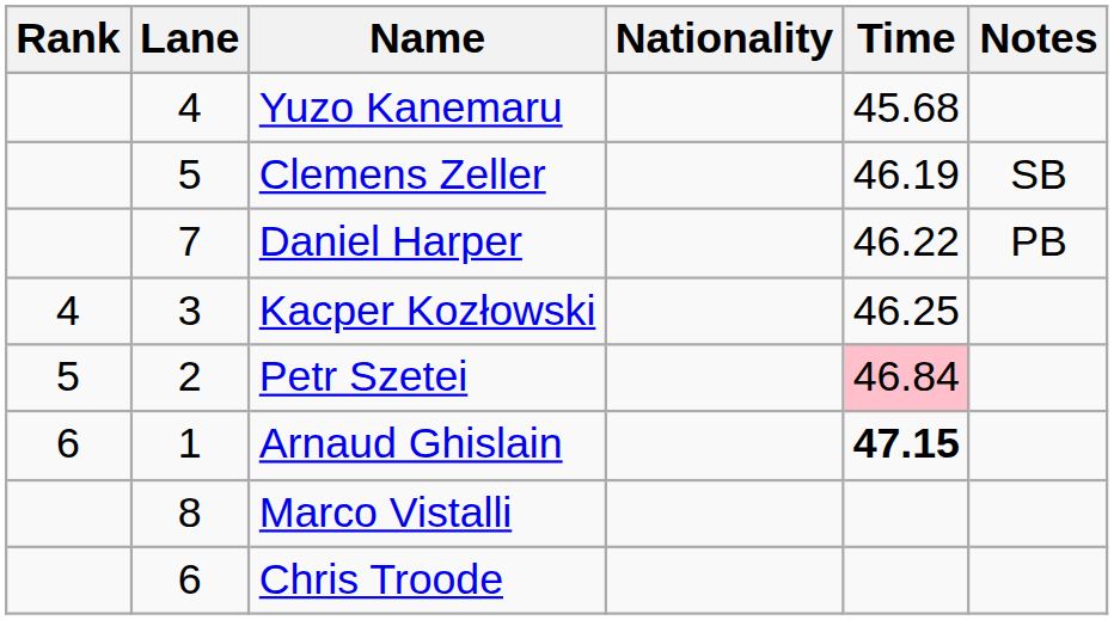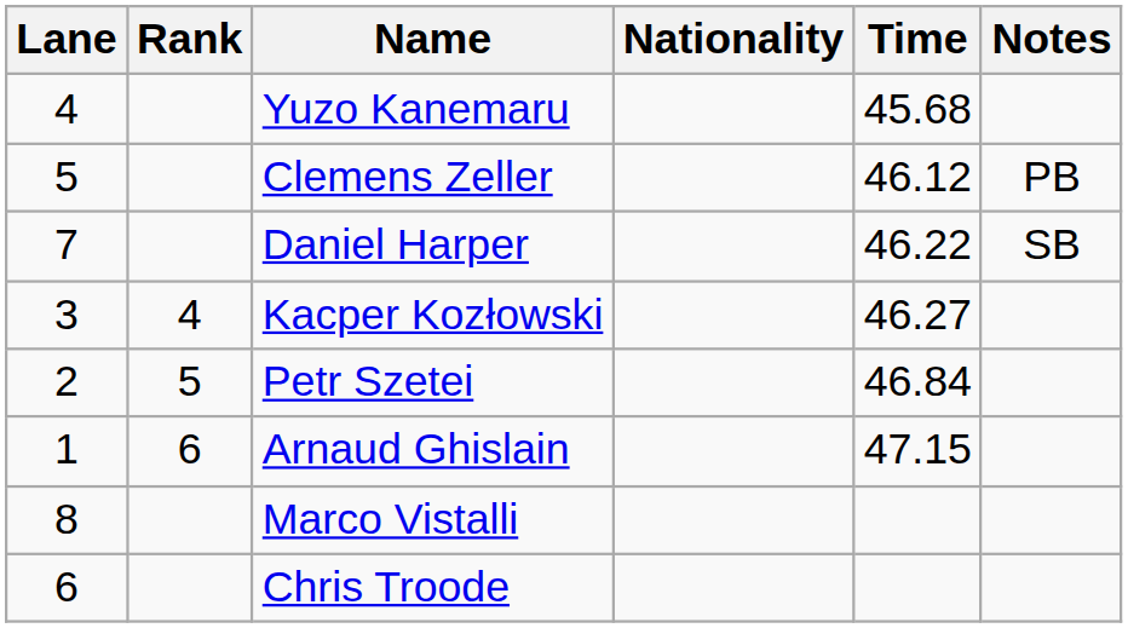columns swapped: Rank <-> Lane
Clemens Zeller | Time: 46.19 -> 46.12
Clemens Zeller | Notes: SB -> PB
Daniel Harper | Notes: PB -> SB
Kacper Kozłowski | Time: 46.25 -> 46.27
Petr Szetei | Time: pink background -> no background
Arnaud Ghislain | Time: bold -> normal
